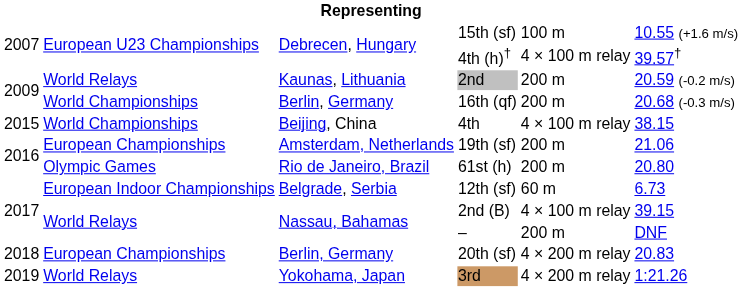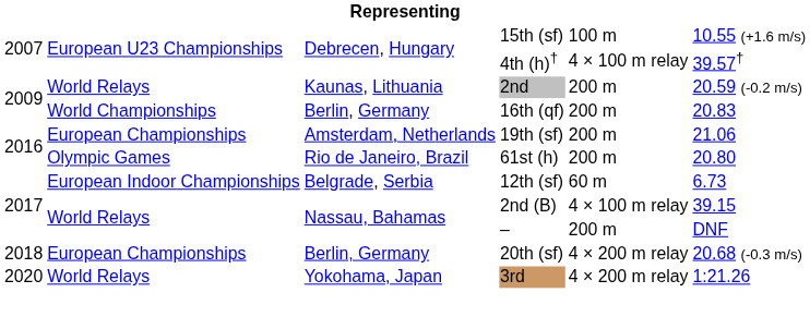16th (qf) | column 6: 20.68 (-0.3 m/s) -> 20.83
- row: 2015 | World Championships | Beijing, China | 4th | 4 × 100 m relay | 38.15
20th (sf) | column 6: 20.83 -> 20.68 (-0.3 m/s)
3rd | column 1: 2019 -> 2020
